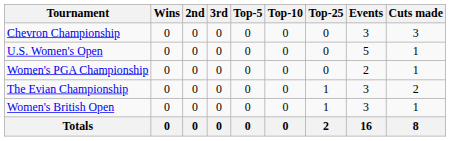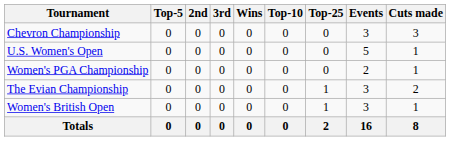columns swapped: Wins <-> Top-5
